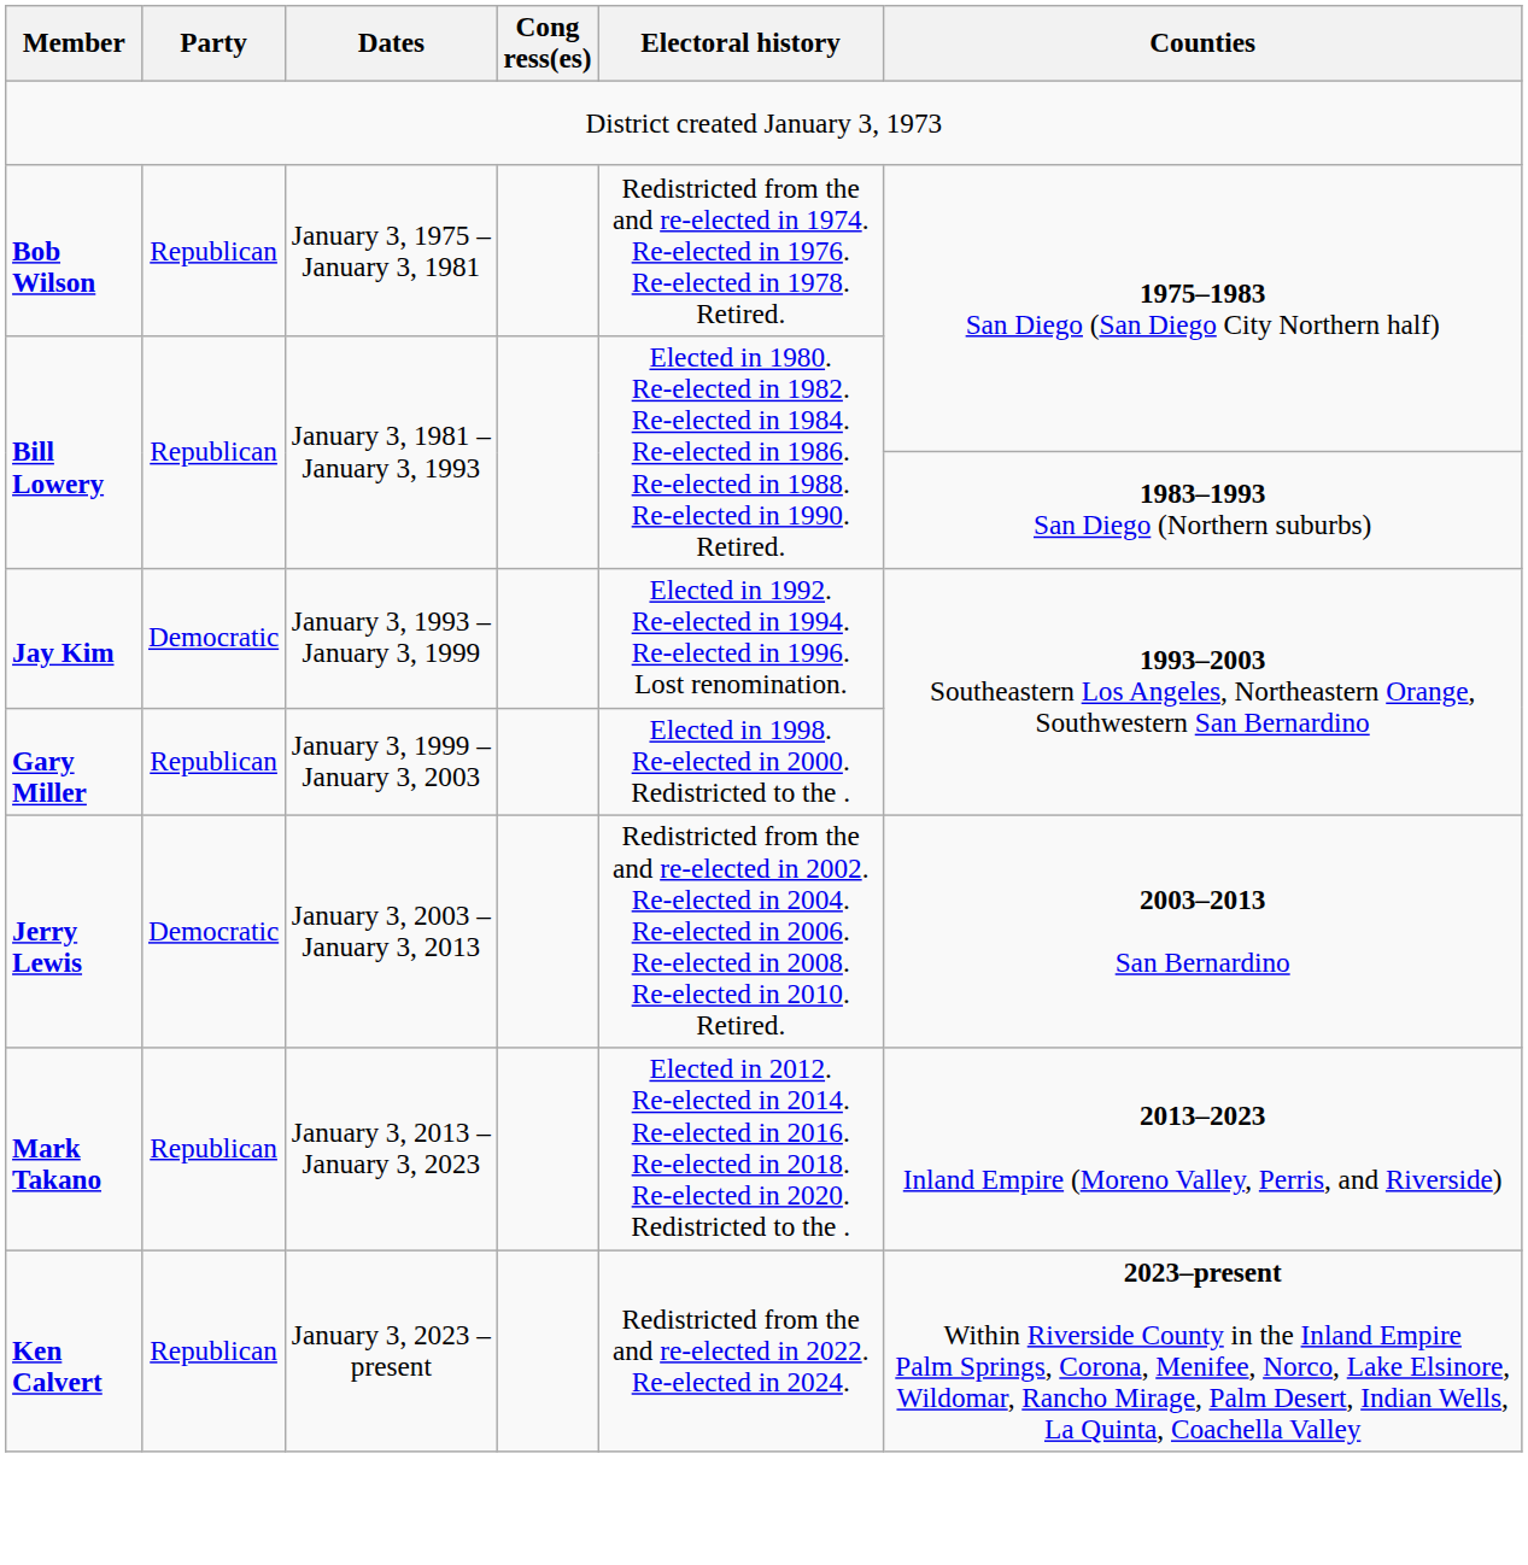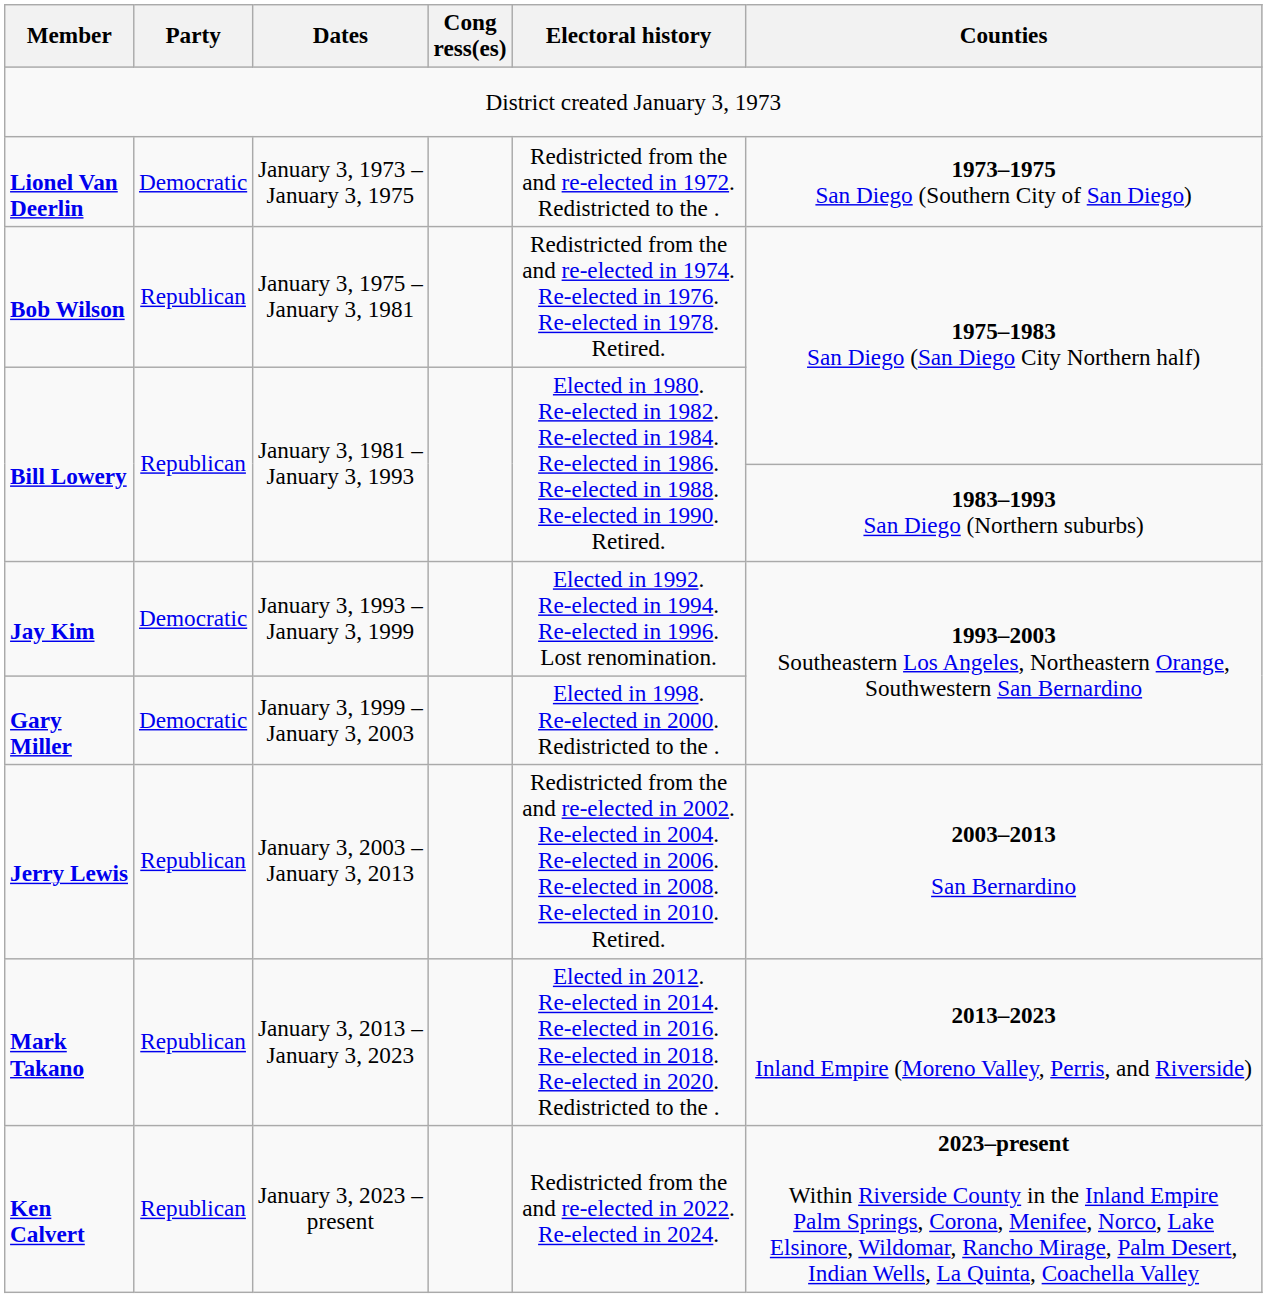+ row: Lionel Van Deerlin | Democratic | January 3, 1973 – January 3, 1975 | Redistricted from the and re-elected in 1972. Redistricted to the . | 1973–1975 San Diego (Southern City of San Diego)
Gary Miller | Party: Republican -> Democratic
Jerry Lewis | Party: Democratic -> Republican
